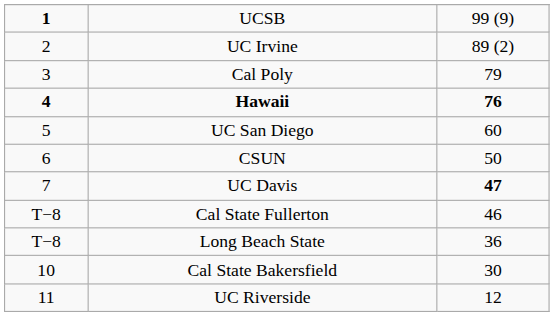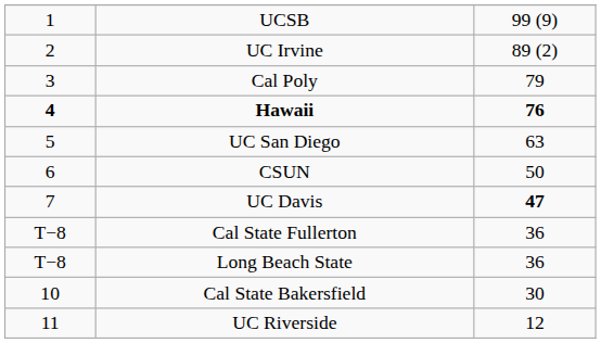UCSB | column 1: bold -> normal
UC San Diego | column 3: 60 -> 63
Cal State Fullerton | column 3: 46 -> 36
